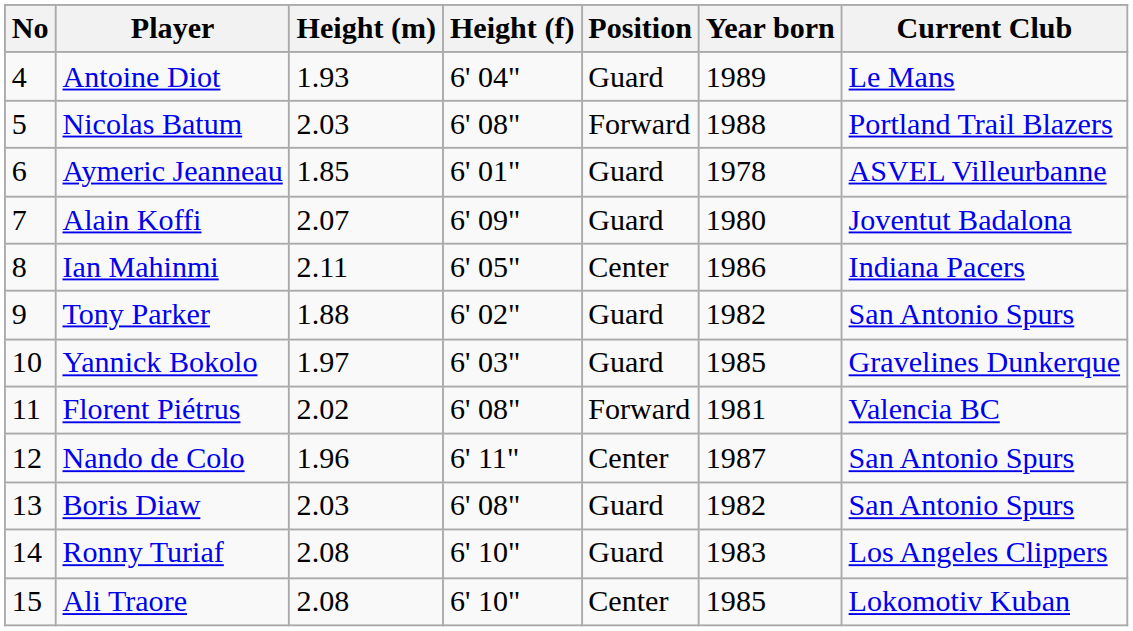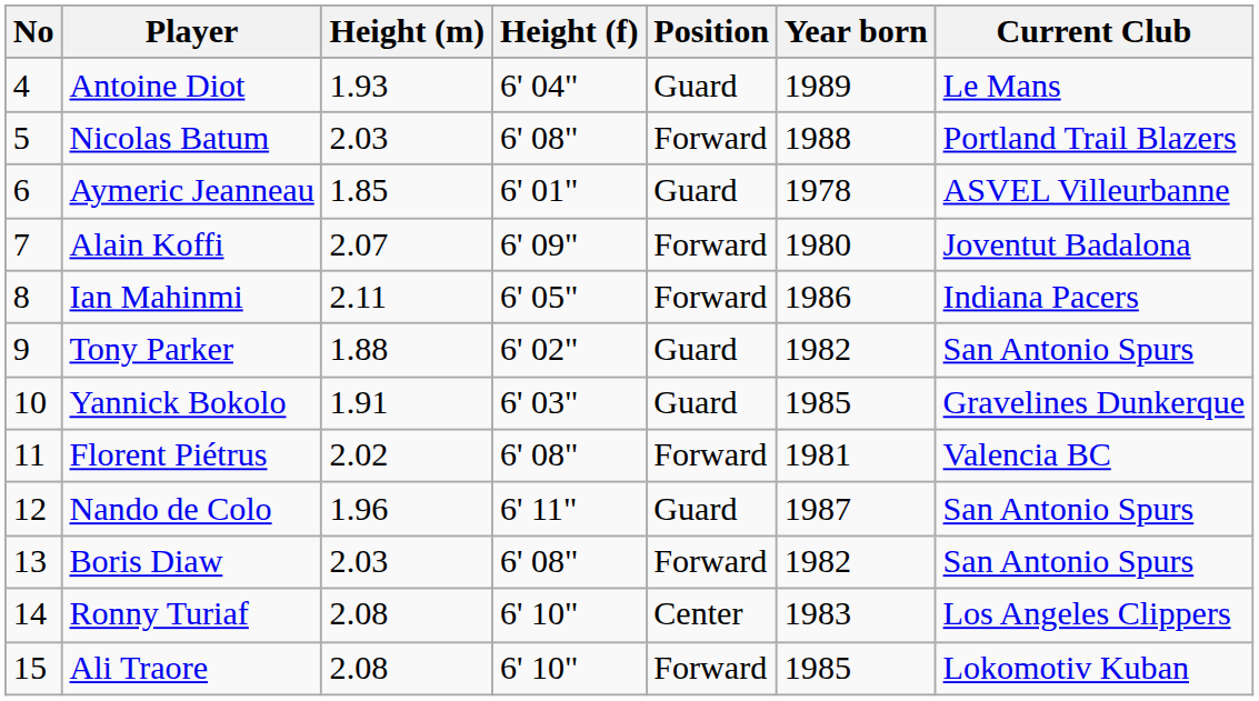Alain Koffi | Position: Guard -> Forward
Ian Mahinmi | Position: Center -> Forward
Yannick Bokolo | Height (m): 1.97 -> 1.91
Nando de Colo | Position: Center -> Guard
Boris Diaw | Position: Guard -> Forward
Ronny Turiaf | Position: Guard -> Center
Ali Traore | Position: Center -> Forward
